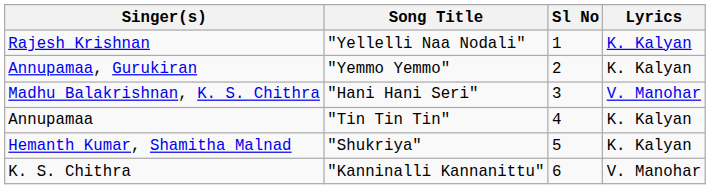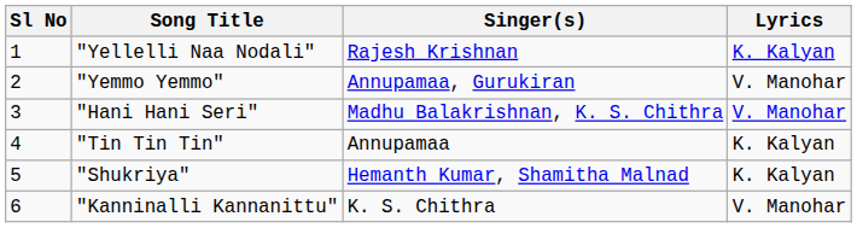columns swapped: Sl No <-> Singer(s)
"Yemmo Yemmo" | Lyrics: K. Kalyan -> V. Manohar
